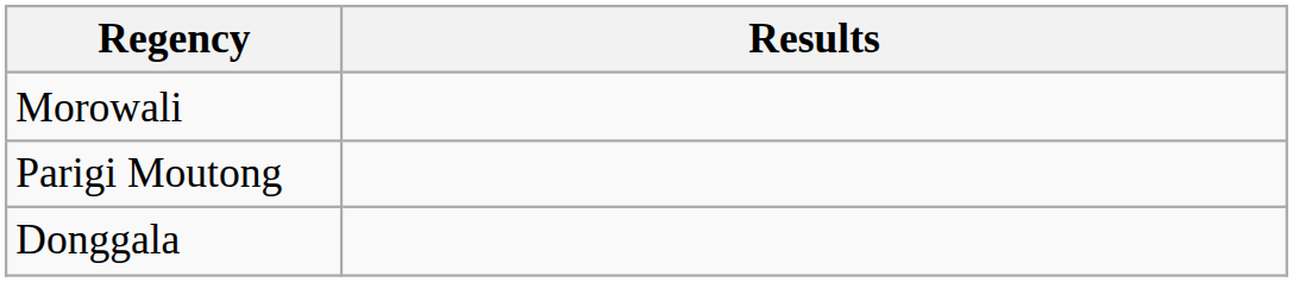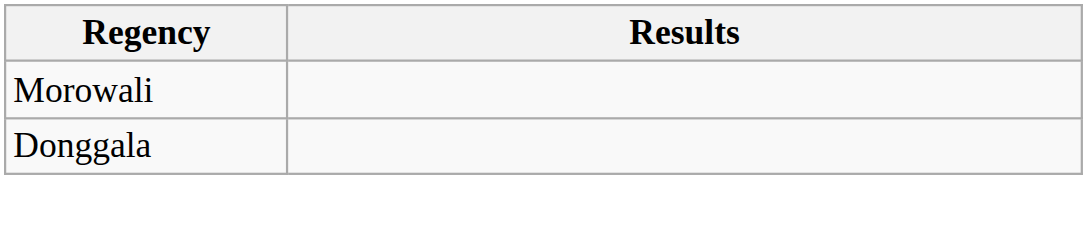- row: Parigi Moutong
